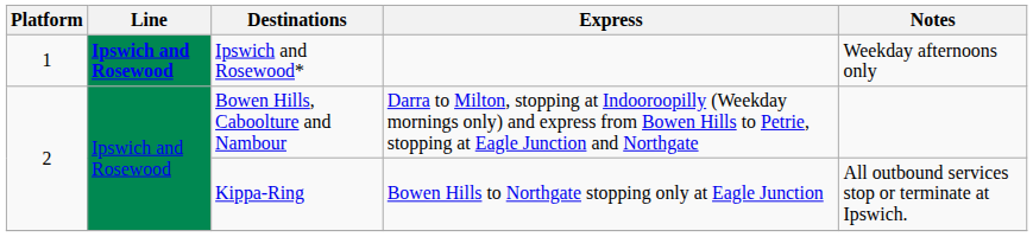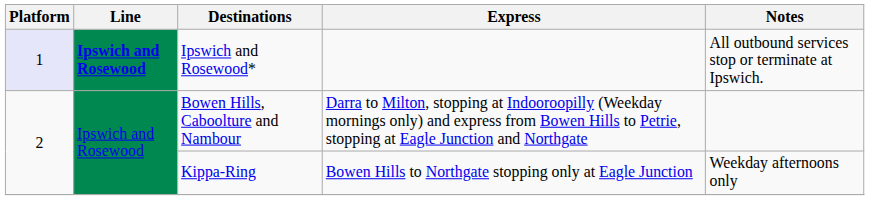Ipswich and Rosewood* | Platform: no background -> lavender background
Ipswich and Rosewood* | Notes: Weekday afternoons only -> All outbound services stop or terminate at Ipswich.
Kippa-Ring | Notes: All outbound services stop or terminate at Ipswich. -> Weekday afternoons only
